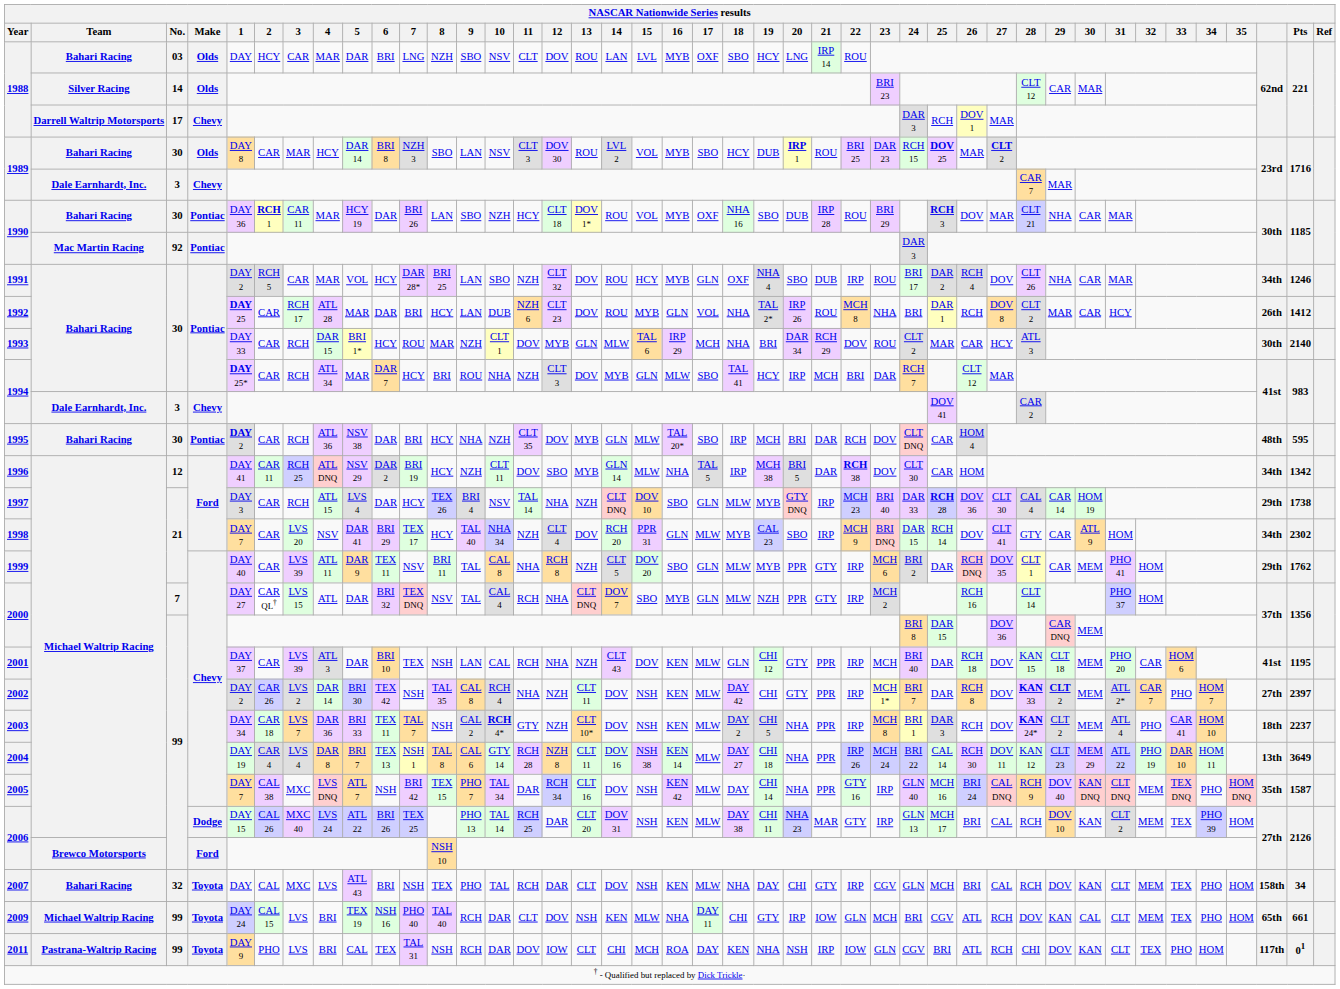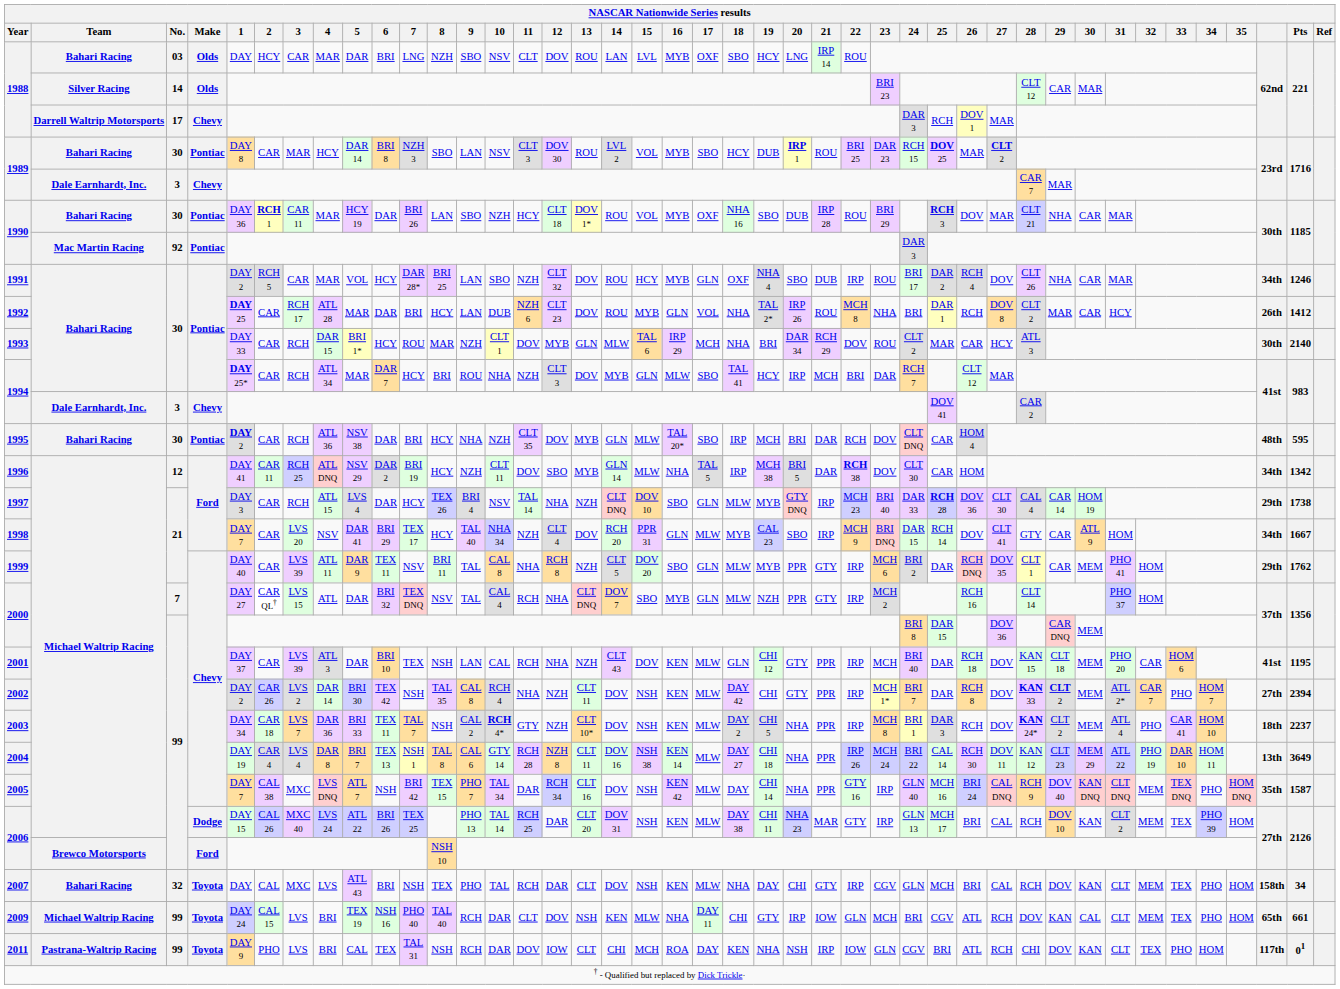1989 / 30 | Make: Olds -> Pontiac
1998 | Pts: 2302 -> 1667
2002 | Pts: 2397 -> 2394
